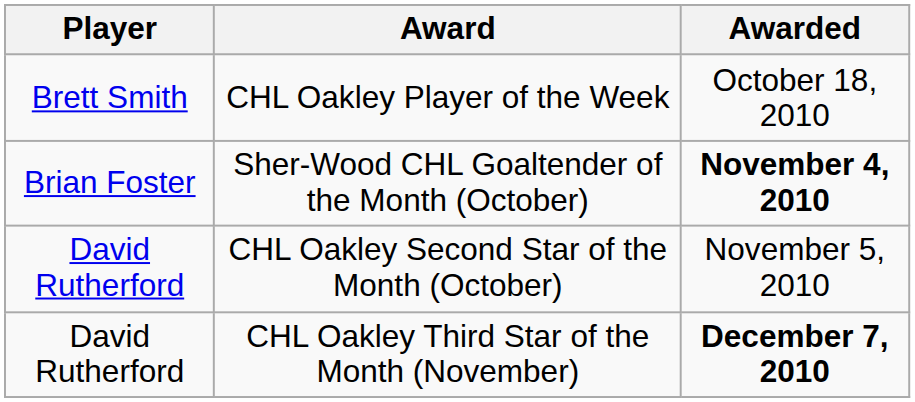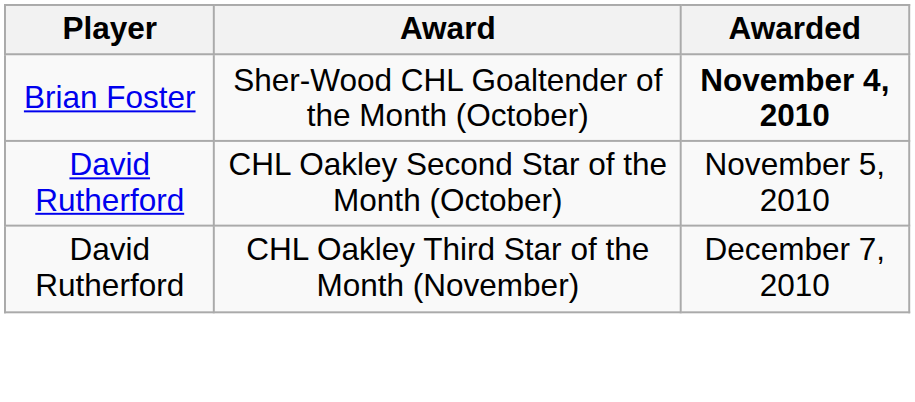- row: Brett Smith | CHL Oakley Player of the Week | October 18, 2010
CHL Oakley Third Star of the Month (November) | Awarded: bold -> normal
